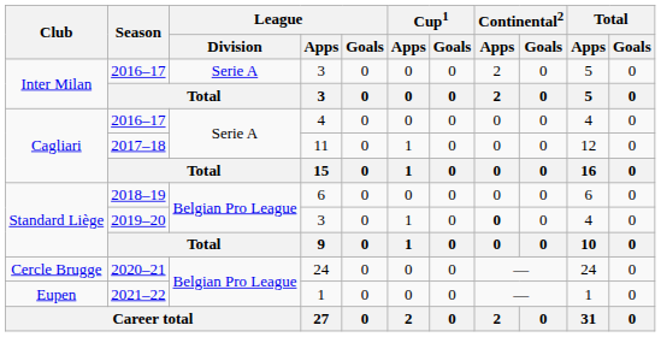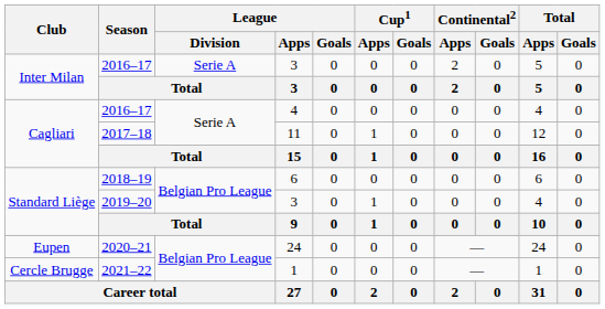2019–20 | Continental2 / Apps: bold -> normal
2020–21 | Club: Cercle Brugge -> Eupen
2021–22 | Club: Eupen -> Cercle Brugge
